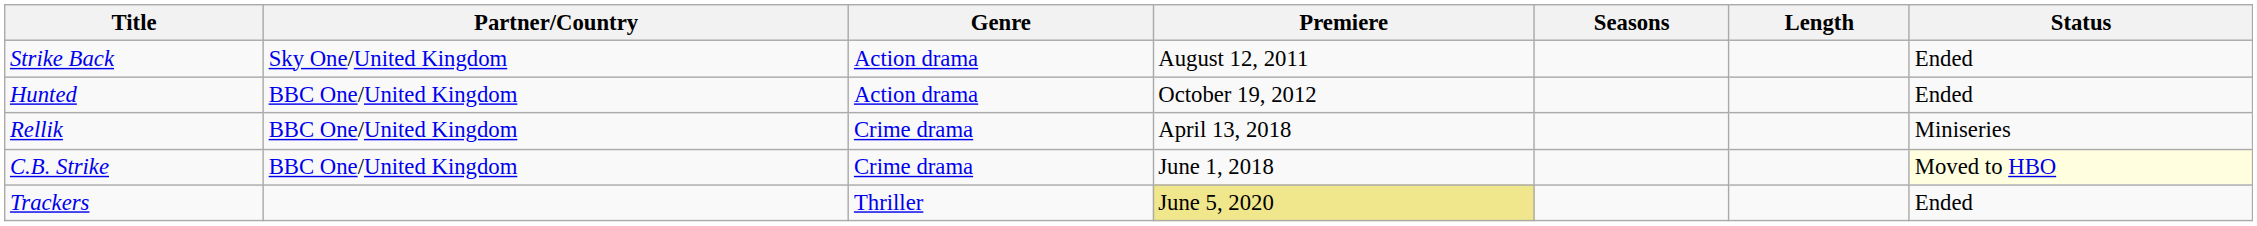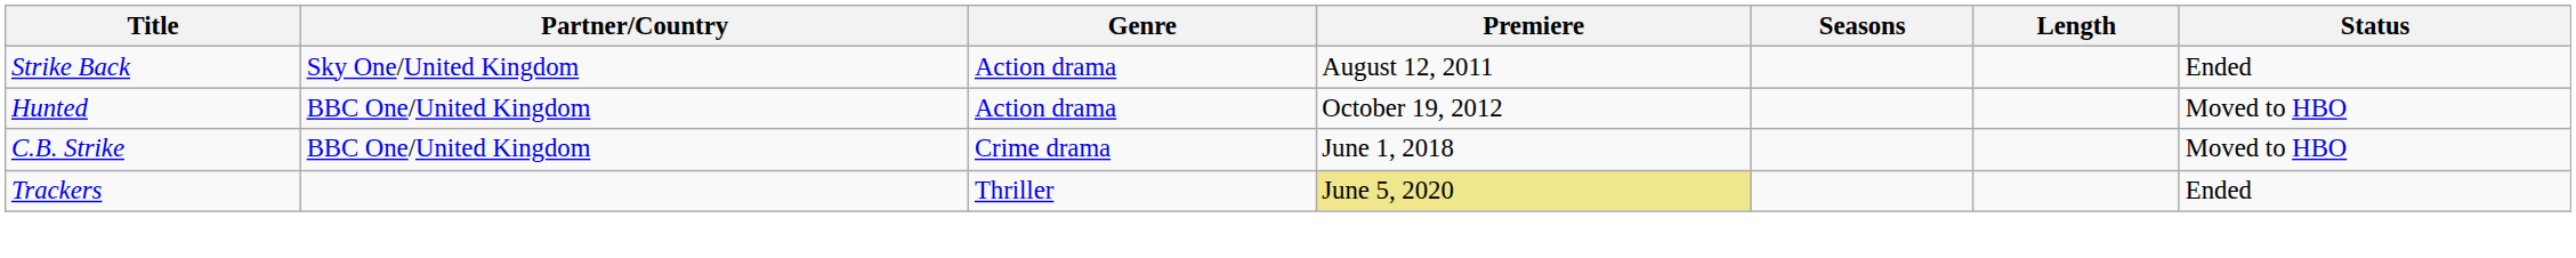Hunted | Status: Ended -> Moved to HBO
- row: Rellik | BBC One/United Kingdom | Crime drama | April 13, 2018 | Miniseries
C.B. Strike | Status: lightyellow background -> no background
